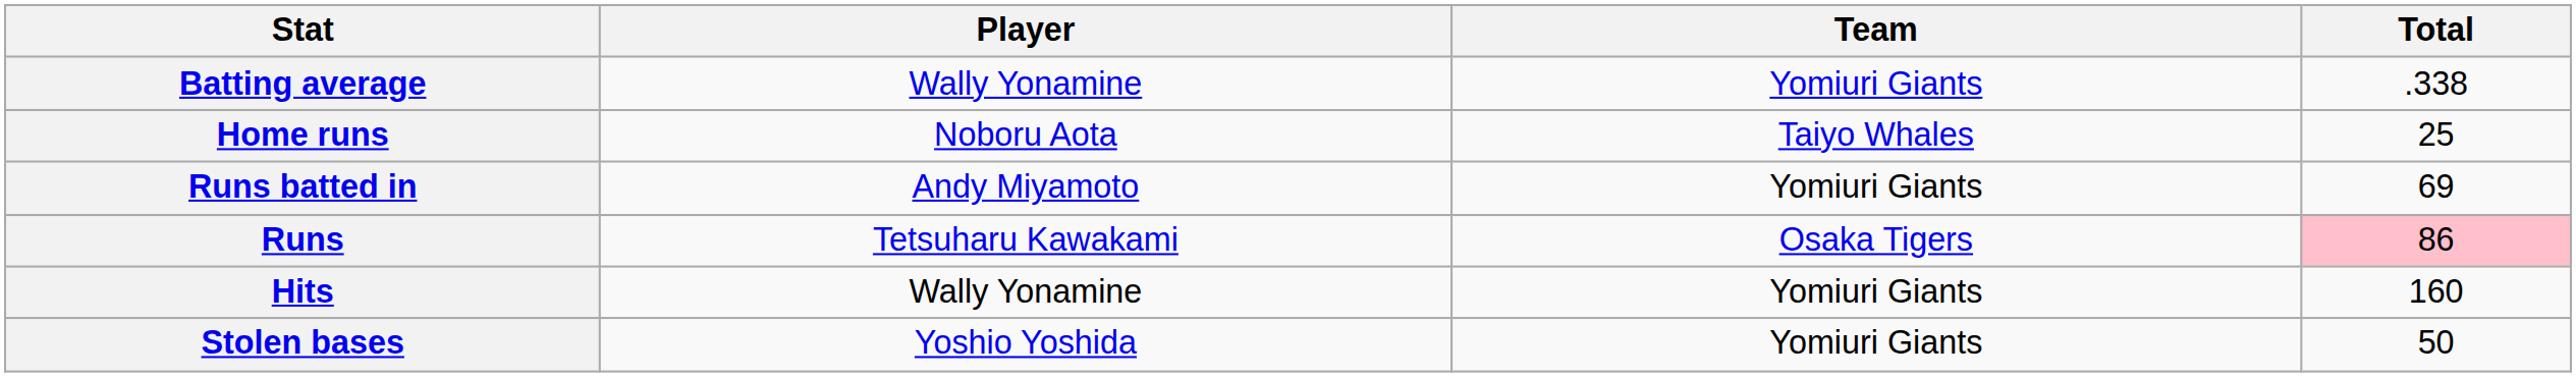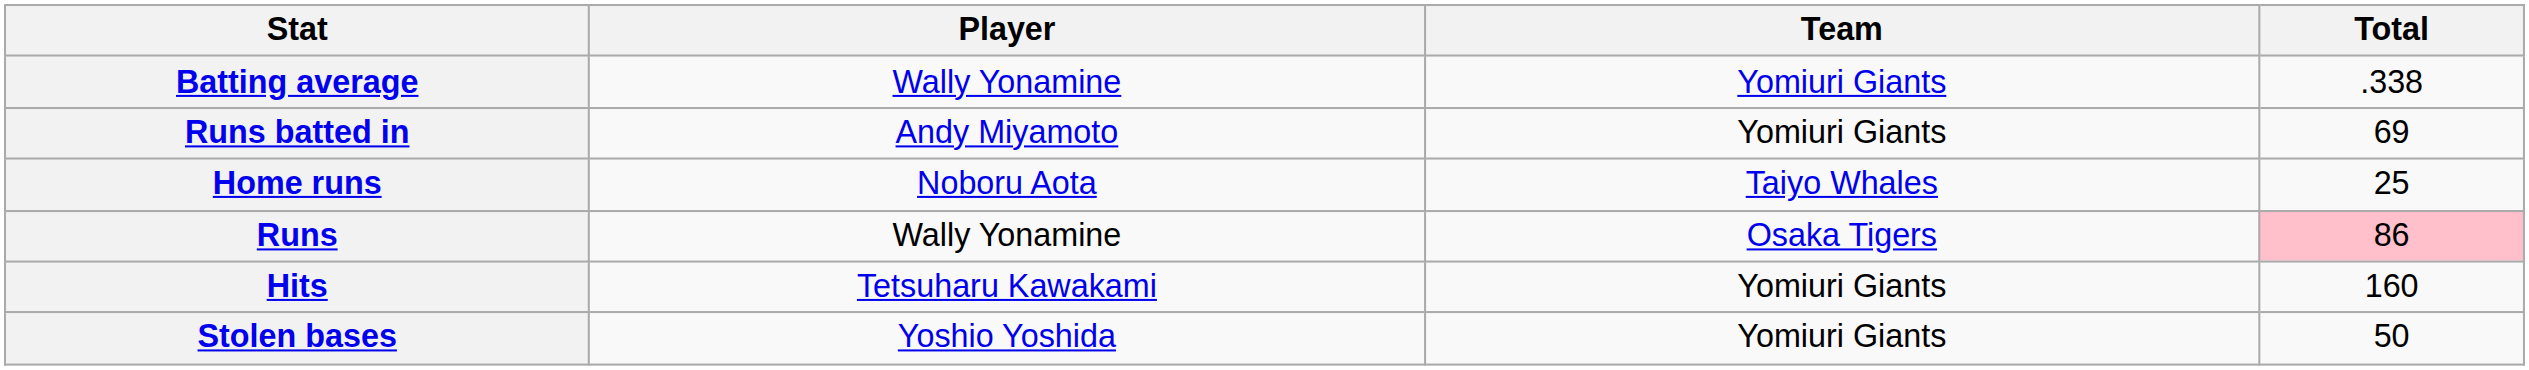rows swapped: Home runs <-> Runs batted in
Runs | Player: Tetsuharu Kawakami -> Wally Yonamine
Hits | Player: Wally Yonamine -> Tetsuharu Kawakami
